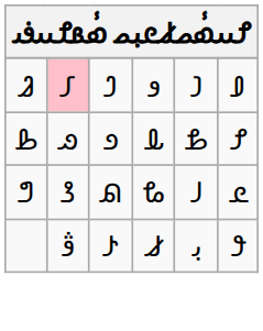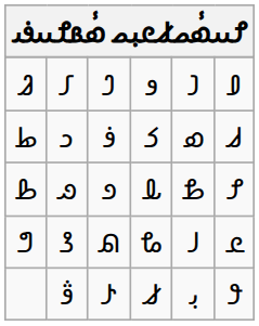𐴅 | column 2: pink background -> no background
+ row: 𐴋 | 𐴊 | 𐴉 | 𐴈 | 𐴇 | 𐴆
